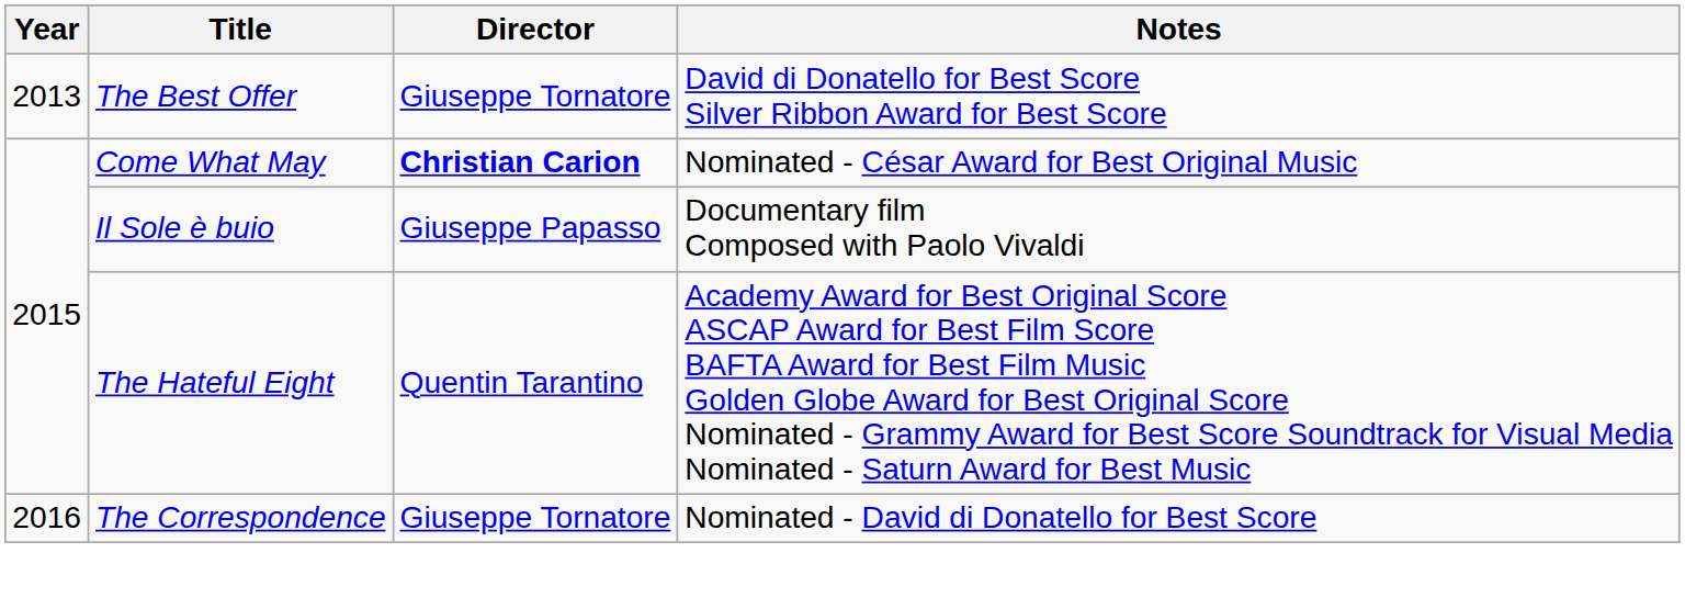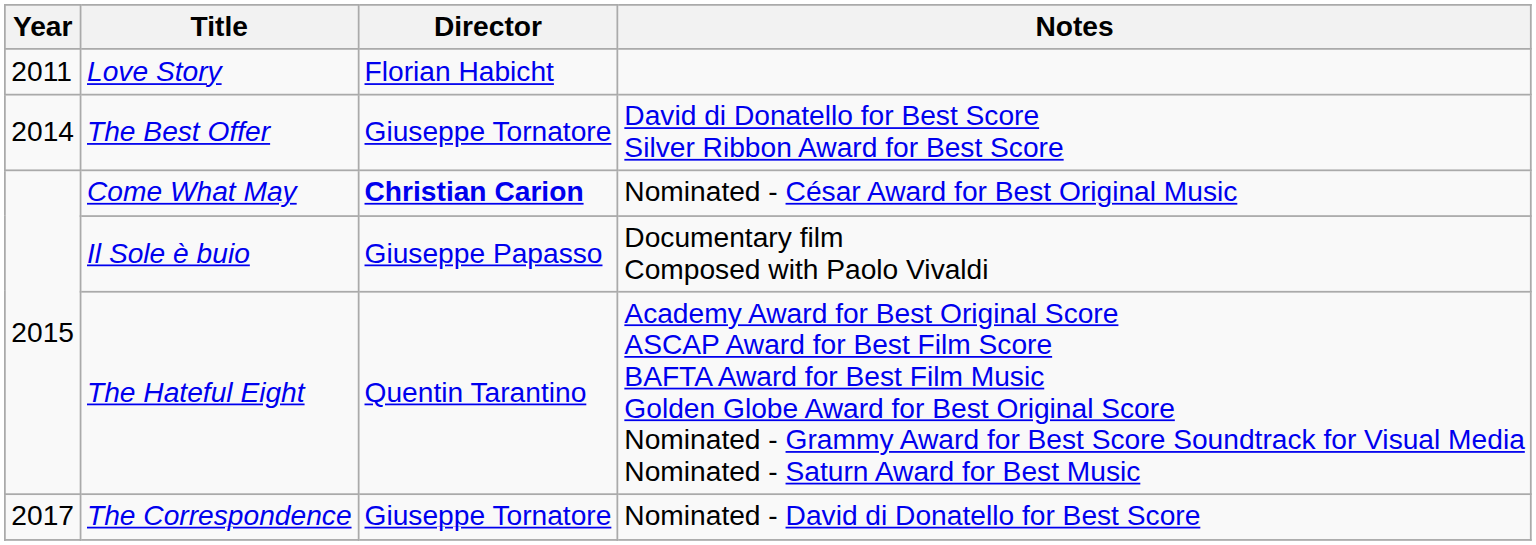+ row: 2011 | Love Story | Florian Habicht
The Best Offer | Year: 2013 -> 2014
The Correspondence | Year: 2016 -> 2017
